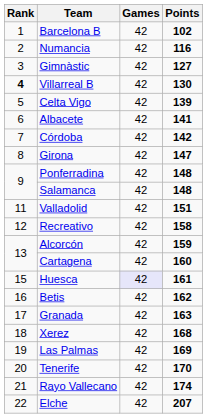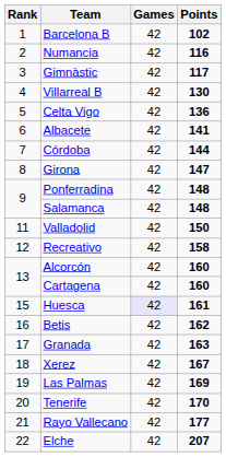Gimnàstic | Points: 127 -> 117
Villarreal B | Rank: bold -> normal
Celta Vigo | Points: 139 -> 136
Córdoba | Points: 142 -> 144
Valladolid | Points: 151 -> 150
Alcorcón | Points: 159 -> 160
Xerez | Points: 168 -> 167
Rayo Vallecano | Points: 174 -> 177
